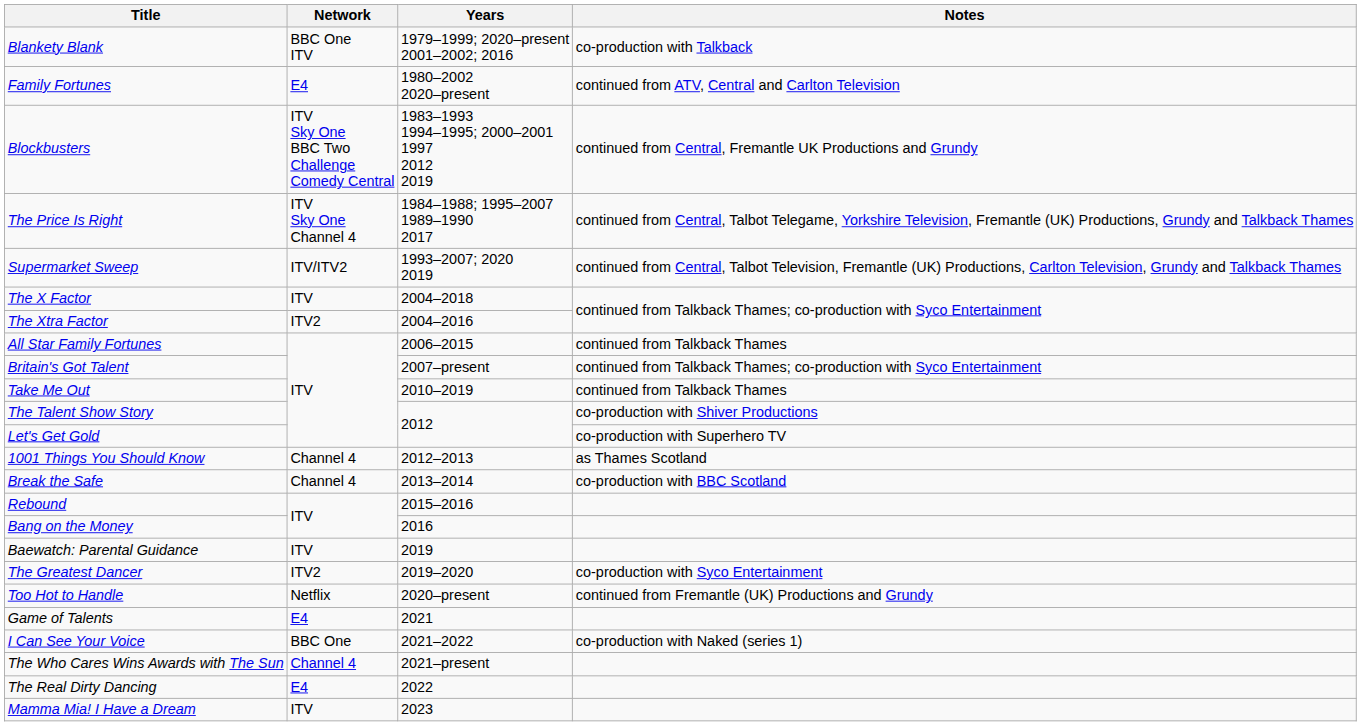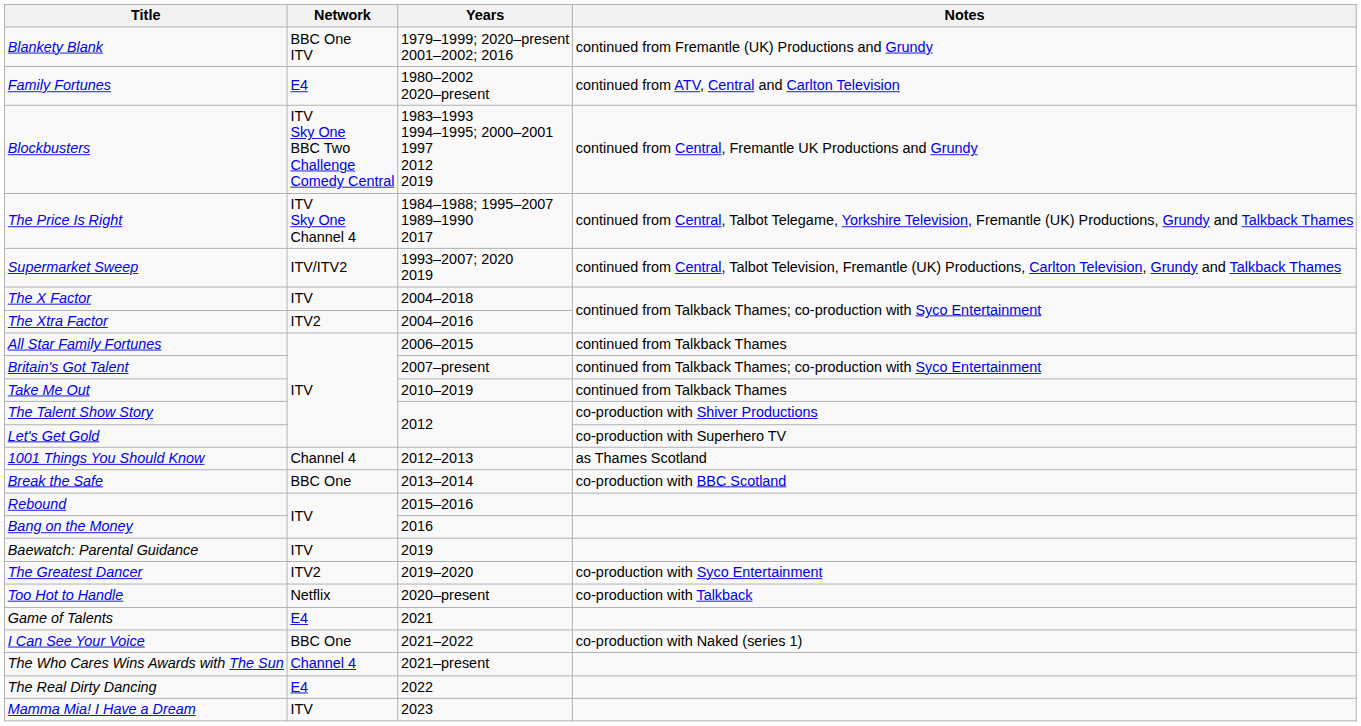Blankety Blank | Notes: co-production with Talkback -> continued from Fremantle (UK) Productions and Grundy
Break the Safe | Network: Channel 4 -> BBC One
Too Hot to Handle | Notes: continued from Fremantle (UK) Productions and Grundy -> co-production with Talkback
